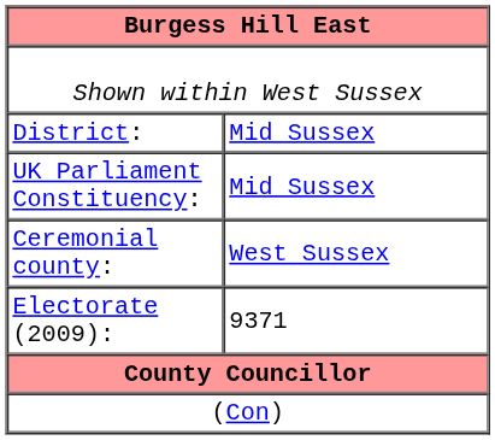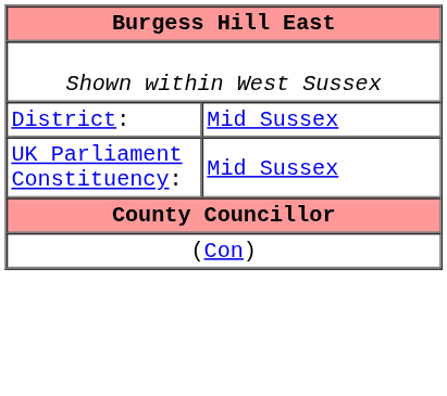- row: Ceremonial county: | West Sussex
- row: Electorate (2009): | 9371
